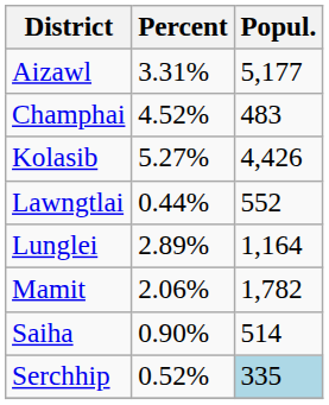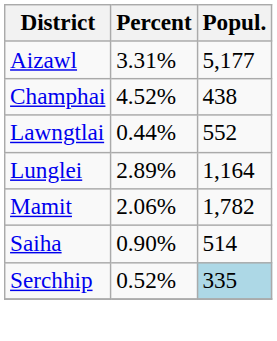Champhai | Popul.: 483 -> 438
- row: Kolasib | 5.27% | 4,426
